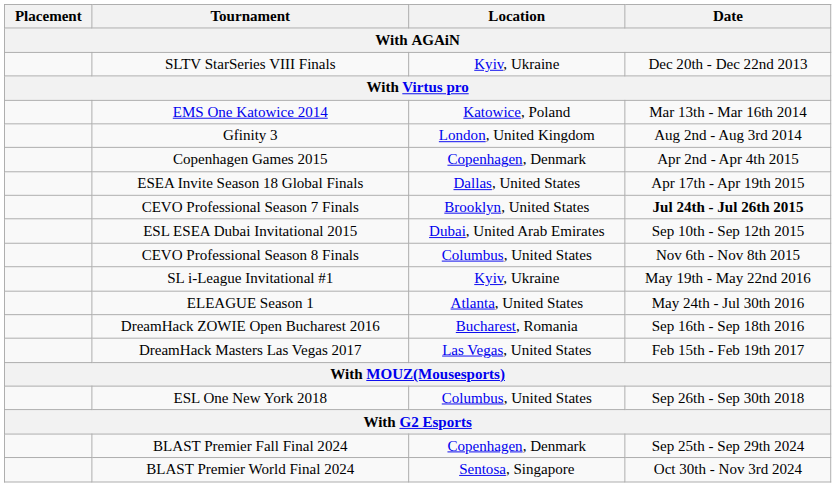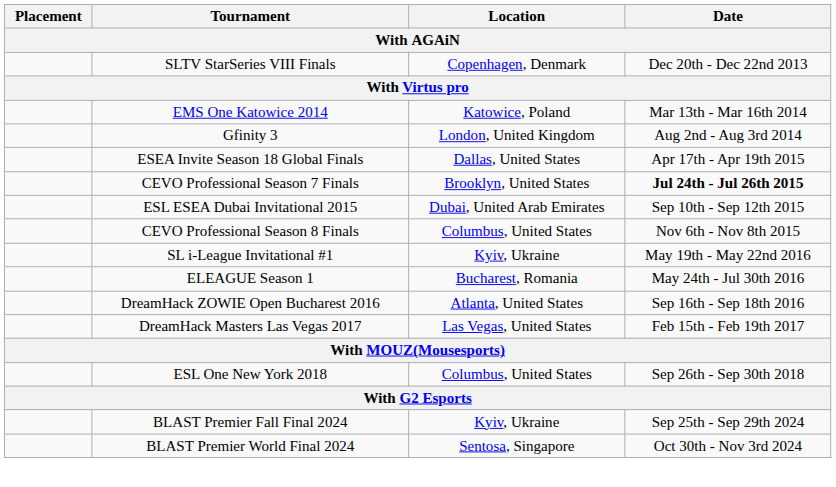SLTV StarSeries VIII Finals | Location: Kyiv, Ukraine -> Copenhagen, Denmark
- row: Copenhagen Games 2015 | Copenhagen, Denmark | Apr 2nd - Apr 4th 2015
ELEAGUE Season 1 | Location: Atlanta, United States -> Bucharest, Romania
DreamHack ZOWIE Open Bucharest 2016 | Location: Bucharest, Romania -> Atlanta, United States
BLAST Premier Fall Final 2024 | Location: Copenhagen, Denmark -> Kyiv, Ukraine
